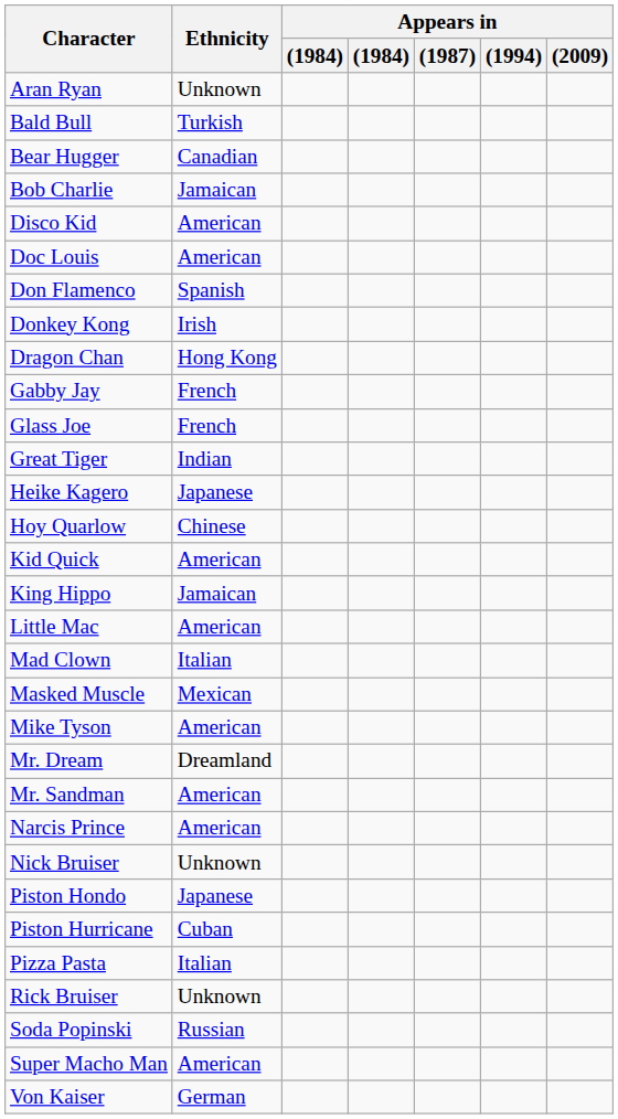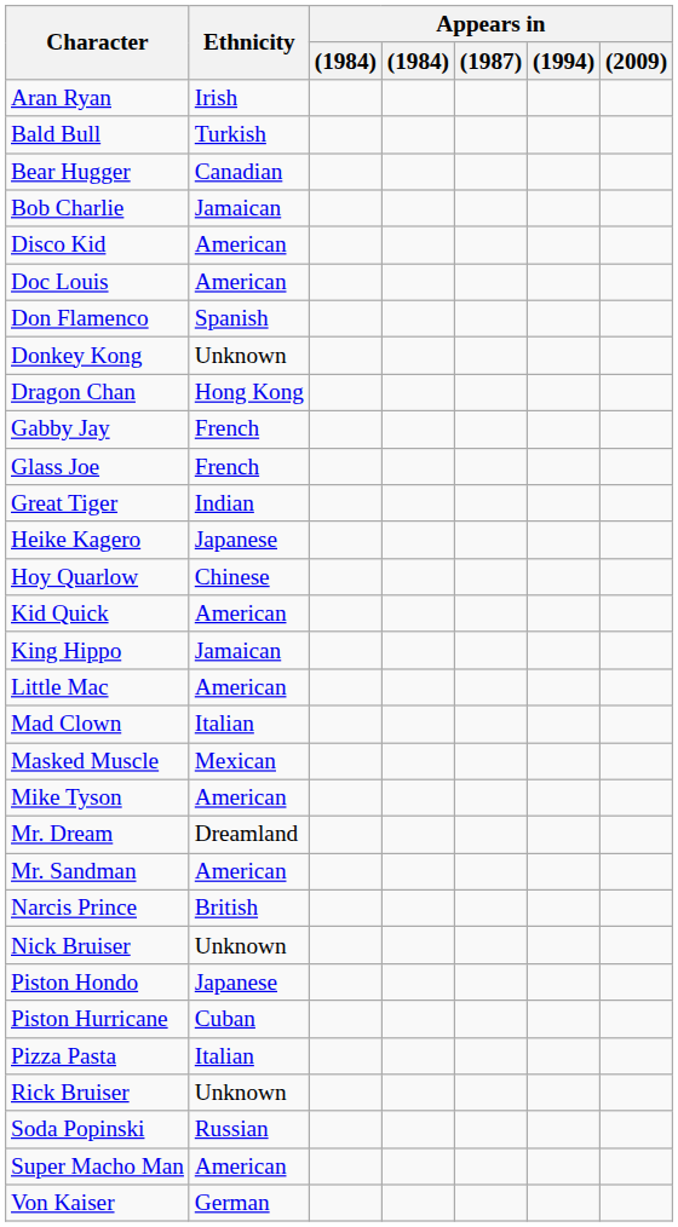Aran Ryan | Ethnicity: Unknown -> Irish
Donkey Kong | Ethnicity: Irish -> Unknown
Narcis Prince | Ethnicity: American -> British
